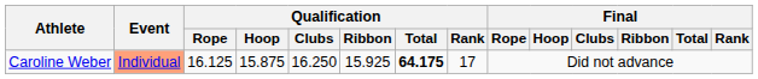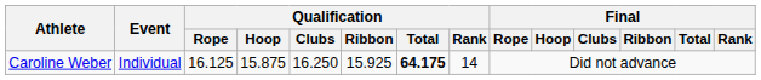Caroline Weber | Event: lightsalmon background -> no background
Caroline Weber | Qualification / Rank: 17 -> 14
